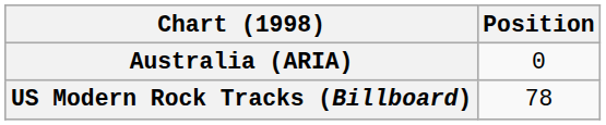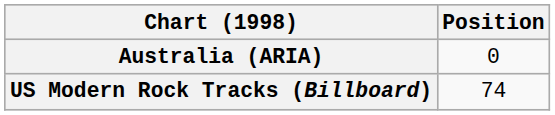US Modern Rock Tracks (Billboard) | Position: 78 -> 74
